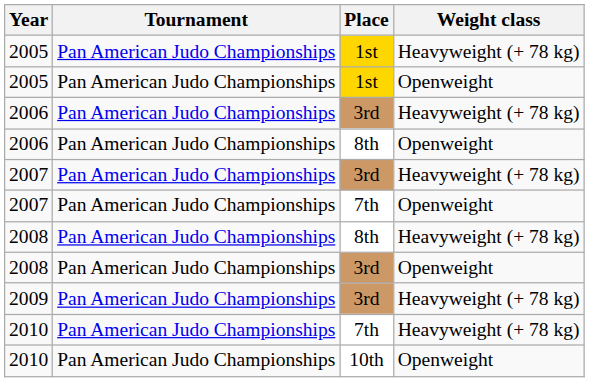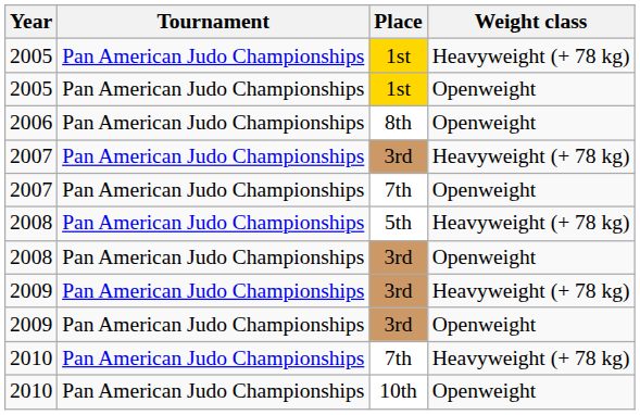- row: 2006 | Pan American Judo Championships | 3rd | Heavyweight (+ 78 kg)
2008 / Heavyweight (+ 78 kg) | Place: 8th -> 5th
+ row: 2009 | Pan American Judo Championships | 3rd | Openweight
